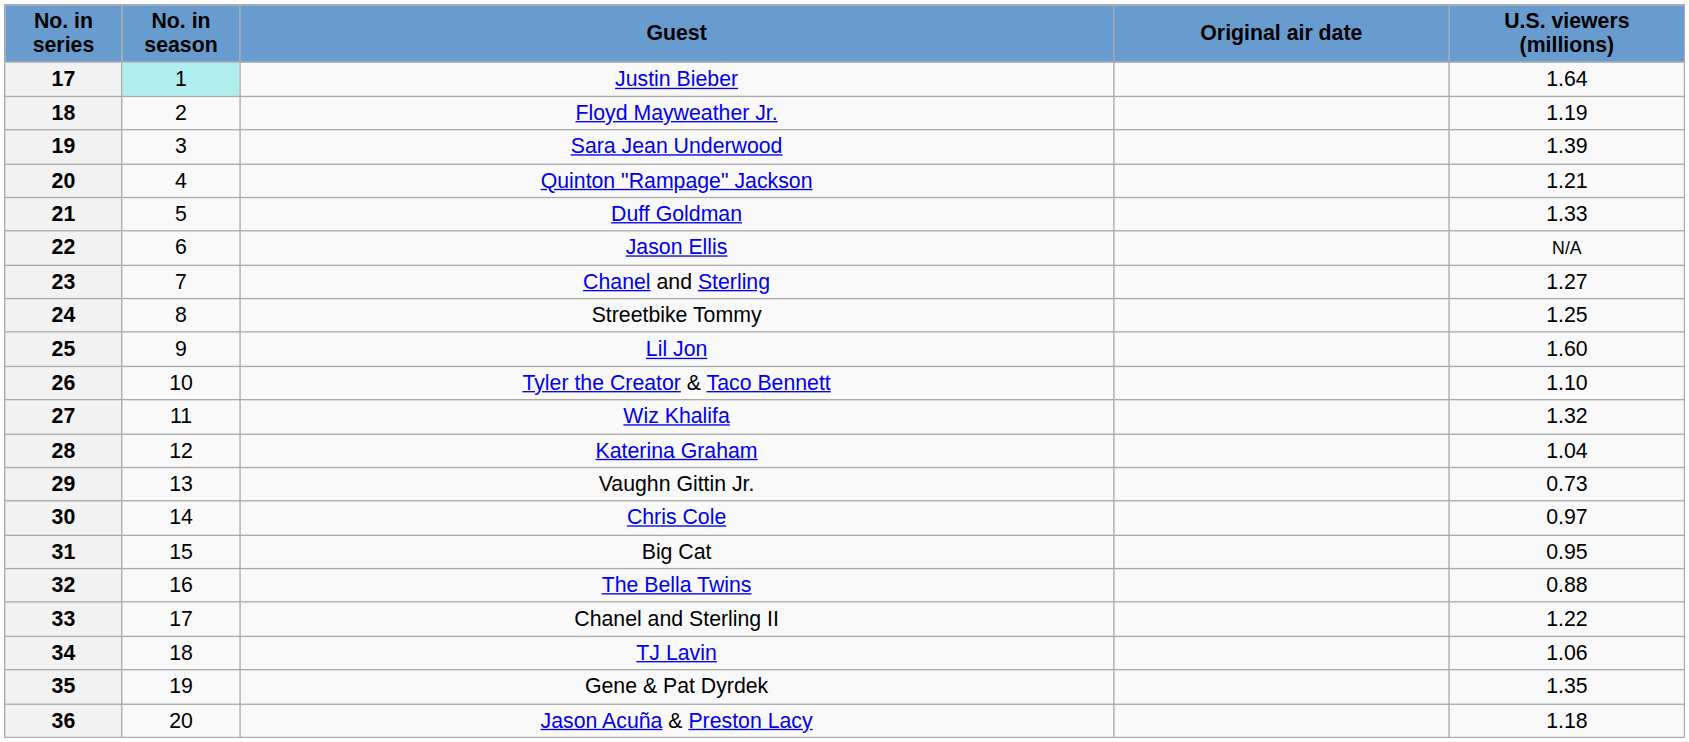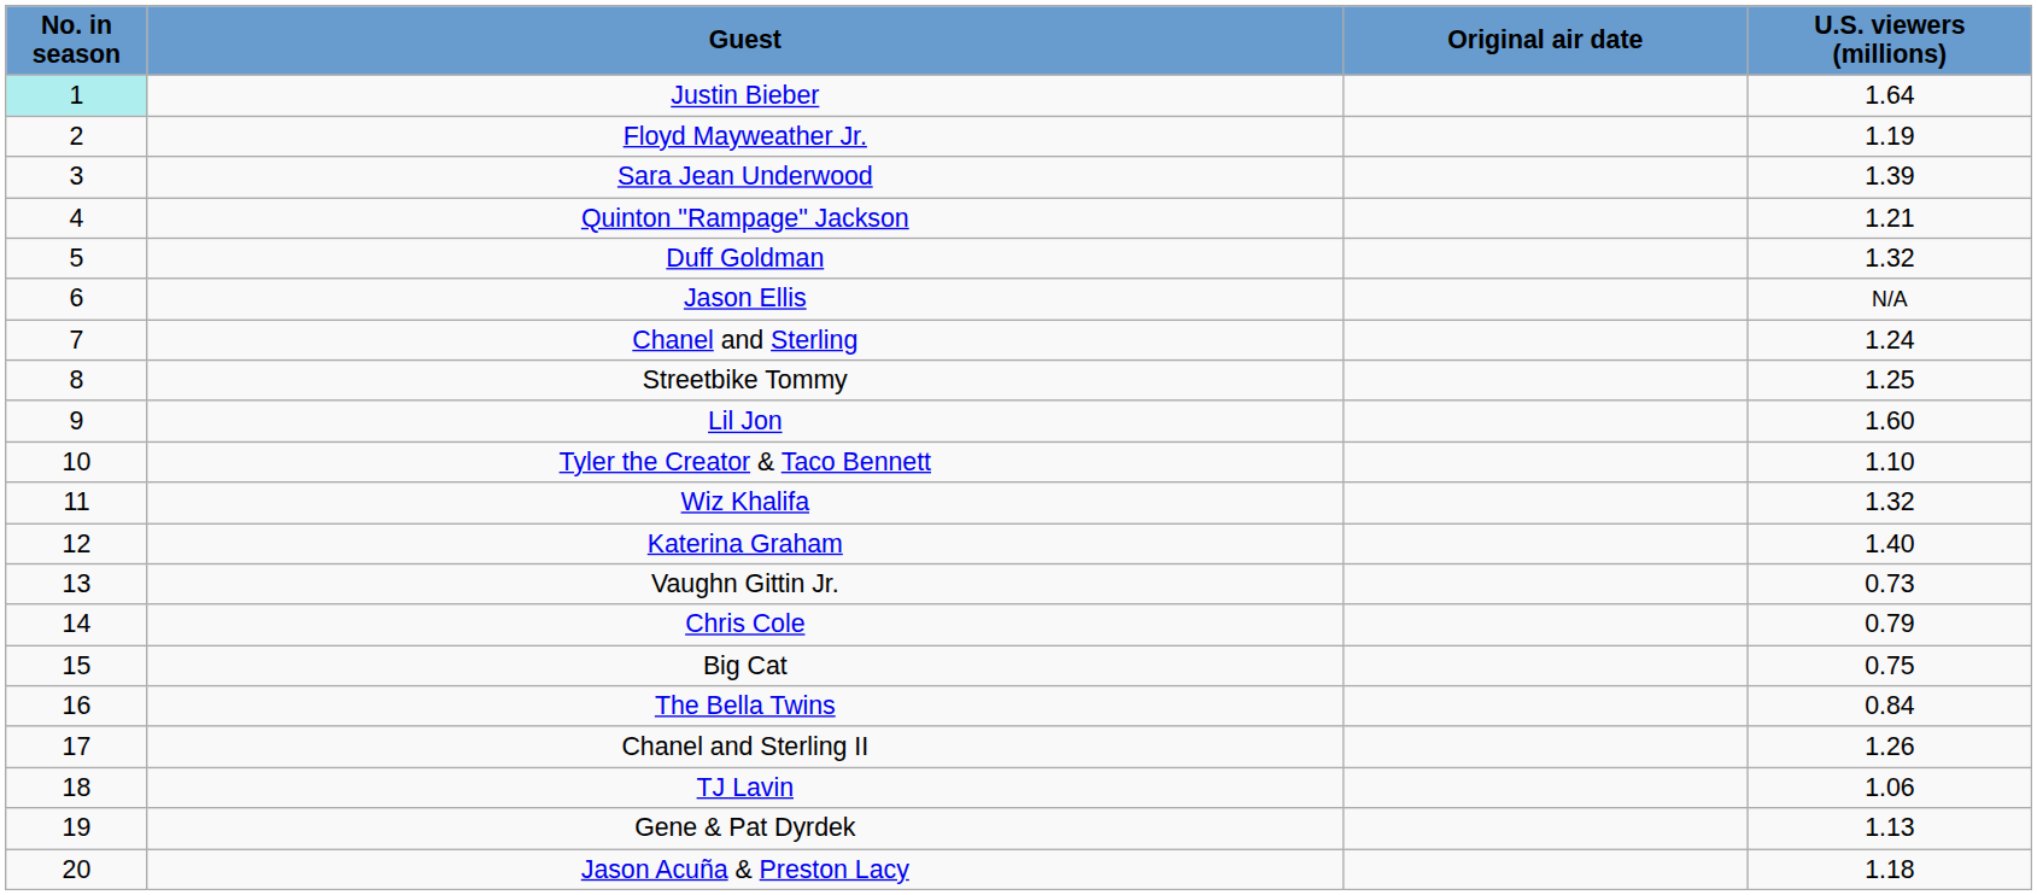- column: No. in series | 17 | 18 | 19 | 20 | 21 | 22 | 23 | 24 | 25 | 26 | 27 | 28 | 29 | 30 | 31 | 32 | 33 | 34 | 35 | 36
Duff Goldman | U.S. viewers (millions): 1.33 -> 1.32
Chanel and Sterling | U.S. viewers (millions): 1.27 -> 1.24
Katerina Graham | U.S. viewers (millions): 1.04 -> 1.40
Chris Cole | U.S. viewers (millions): 0.97 -> 0.79
Big Cat | U.S. viewers (millions): 0.95 -> 0.75
The Bella Twins | U.S. viewers (millions): 0.88 -> 0.84
Chanel and Sterling II | U.S. viewers (millions): 1.22 -> 1.26
Gene & Pat Dyrdek | U.S. viewers (millions): 1.35 -> 1.13
